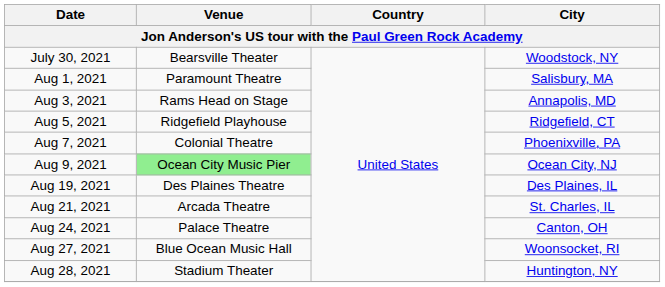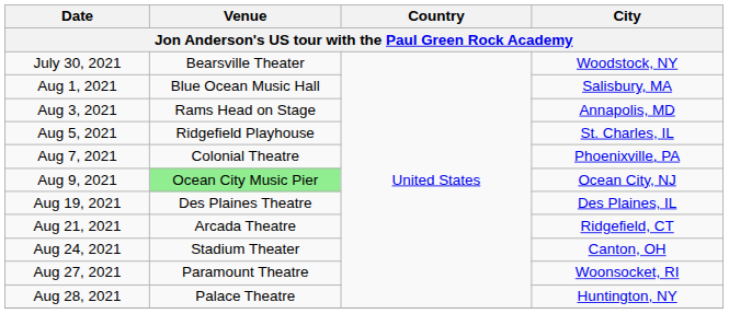Aug 1, 2021 | Venue: Paramount Theatre -> Blue Ocean Music Hall
Aug 5, 2021 | City: Ridgefield, CT -> St. Charles, IL
Aug 21, 2021 | City: St. Charles, IL -> Ridgefield, CT
Aug 24, 2021 | Venue: Palace Theatre -> Stadium Theater
Aug 27, 2021 | Venue: Blue Ocean Music Hall -> Paramount Theatre
Aug 28, 2021 | Venue: Stadium Theater -> Palace Theatre
